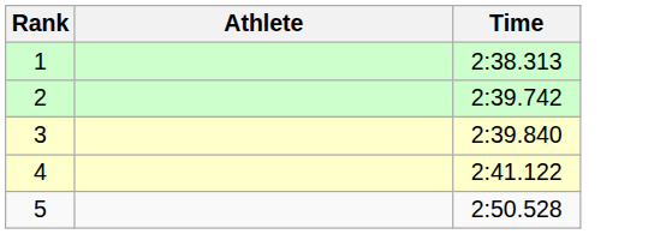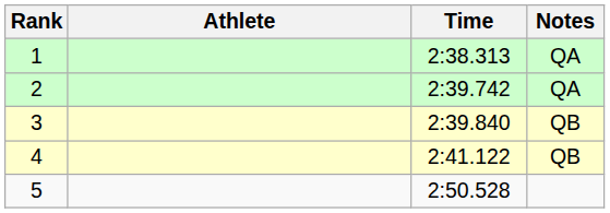+ column: Notes | QA | QA | QB | QB
